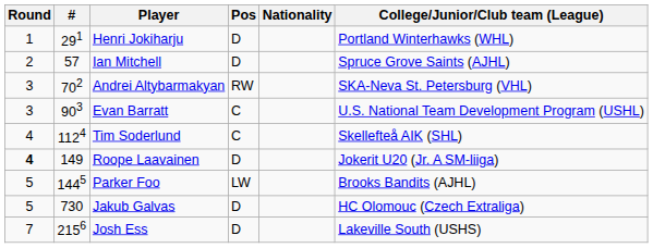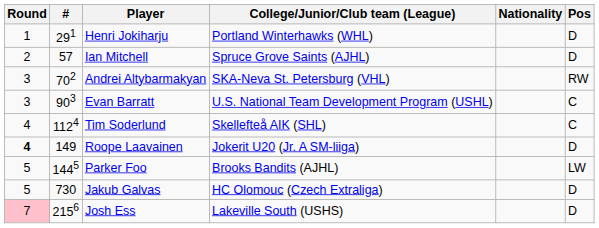columns swapped: Pos <-> College/Junior/Club team (League)
Josh Ess | Round: no background -> pink background
